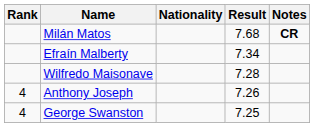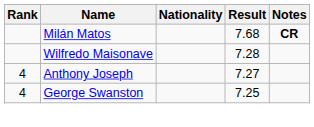- row: Efraín Malberty | 7.34
Anthony Joseph | Result: 7.26 -> 7.27
